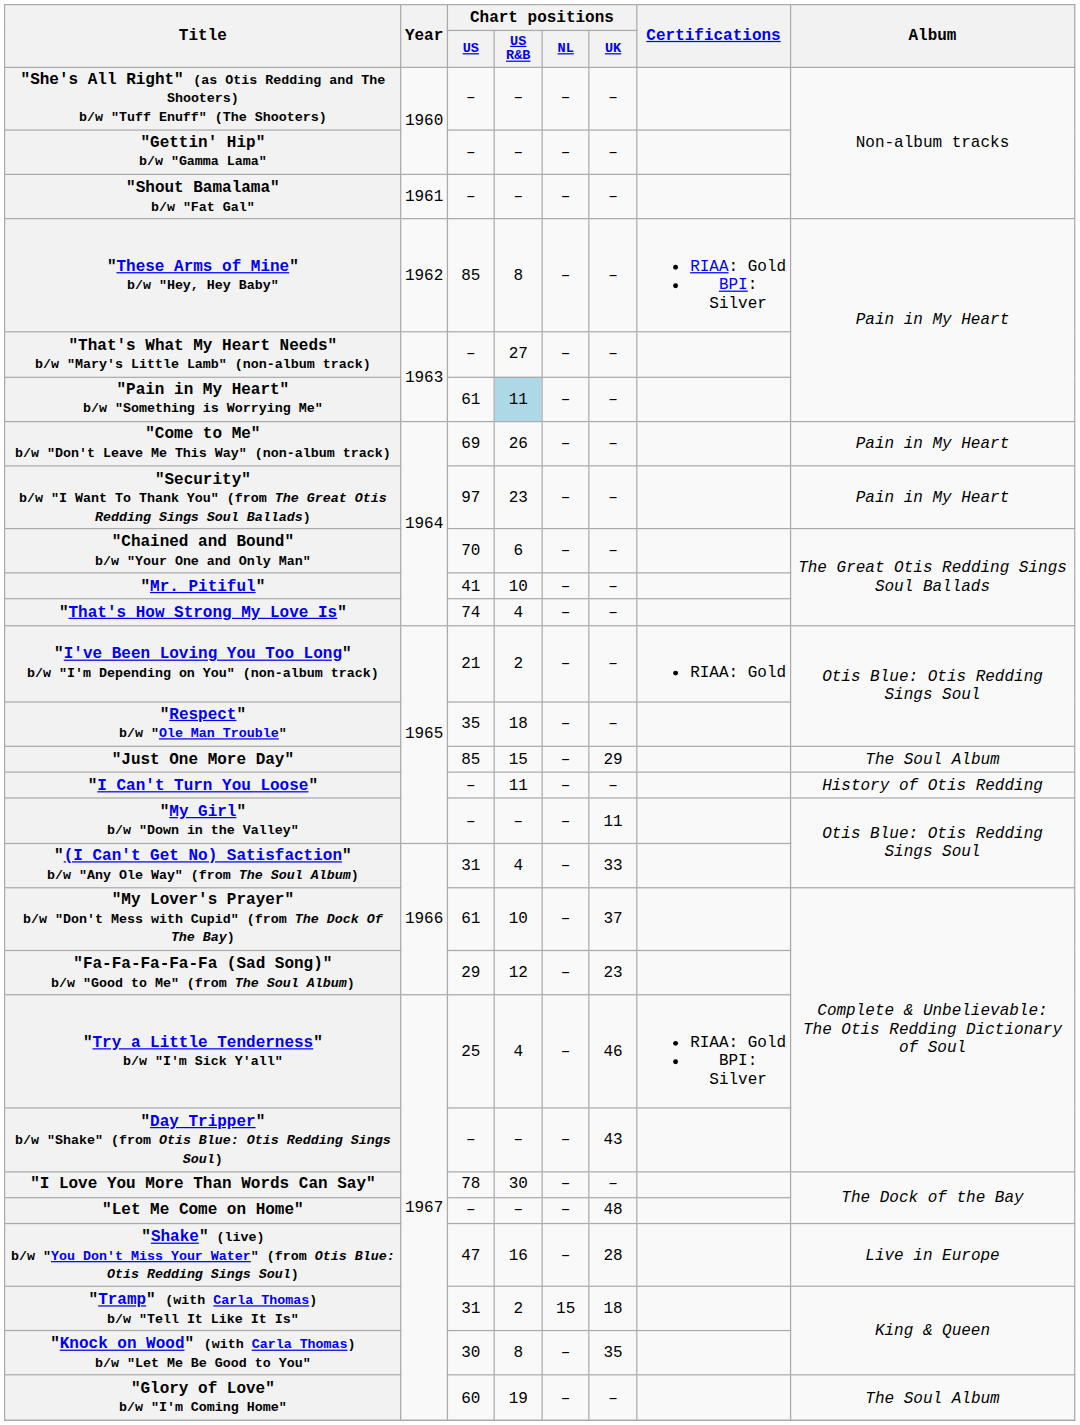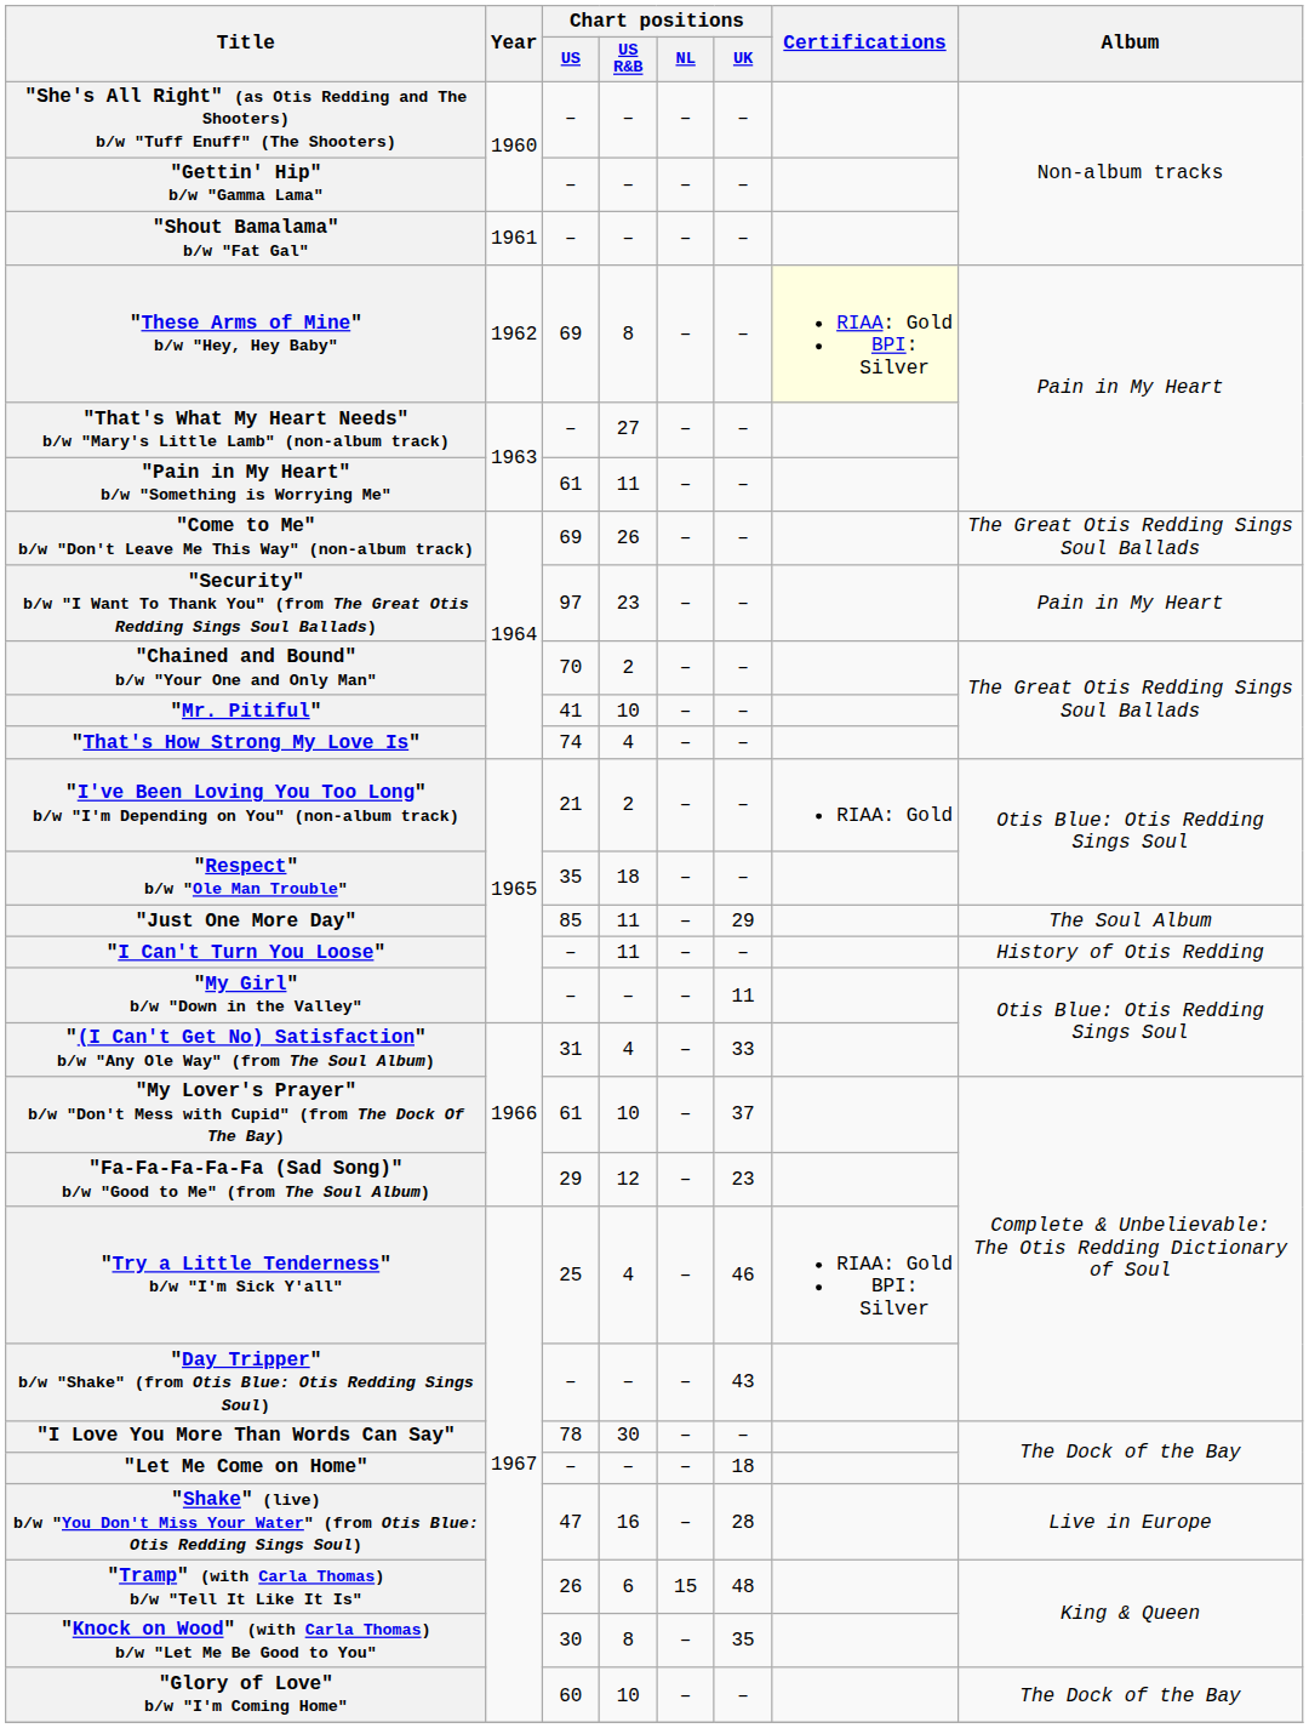"These Arms of Mine" b/w "Hey, Hey Baby" | Chart positions / US: 85 -> 69
"These Arms of Mine" b/w "Hey, Hey Baby" | Certifications: no background -> lightyellow background
"Pain in My Heart" b/w "Something is Worrying Me" | Chart positions / US R&B: lightblue background -> no background
"Come to Me" b/w "Don't Leave Me This Way" (non-album track) | Album: Pain in My Heart -> The Great Otis Redding Sings Soul Ballads
"Chained and Bound" b/w "Your One and Only Man" | Chart positions / US R&B: 6 -> 2
"Just One More Day" | Chart positions / US R&B: 15 -> 11
"Let Me Come on Home" | Chart positions / UK: 48 -> 18
"Tramp" (with Carla Thomas) b/w "Tell It Like It Is" | Chart positions / US: 31 -> 26
"Tramp" (with Carla Thomas) b/w "Tell It Like It Is" | Chart positions / US R&B: 2 -> 6
"Tramp" (with Carla Thomas) b/w "Tell It Like It Is" | Chart positions / UK: 18 -> 48
"Glory of Love" b/w "I'm Coming Home" | Chart positions / US R&B: 19 -> 10
"Glory of Love" b/w "I'm Coming Home" | Album: The Soul Album -> The Dock of the Bay
